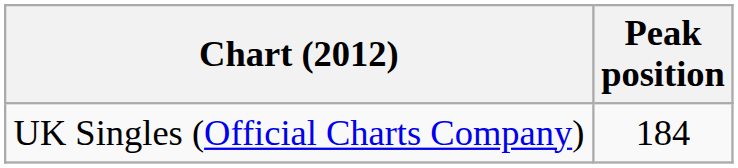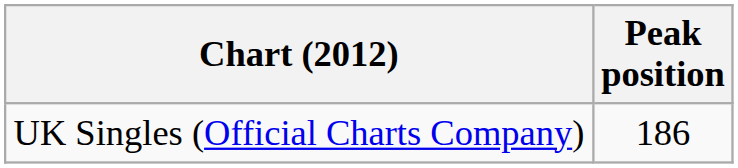UK Singles (Official Charts Company) | Peak position: 184 -> 186
